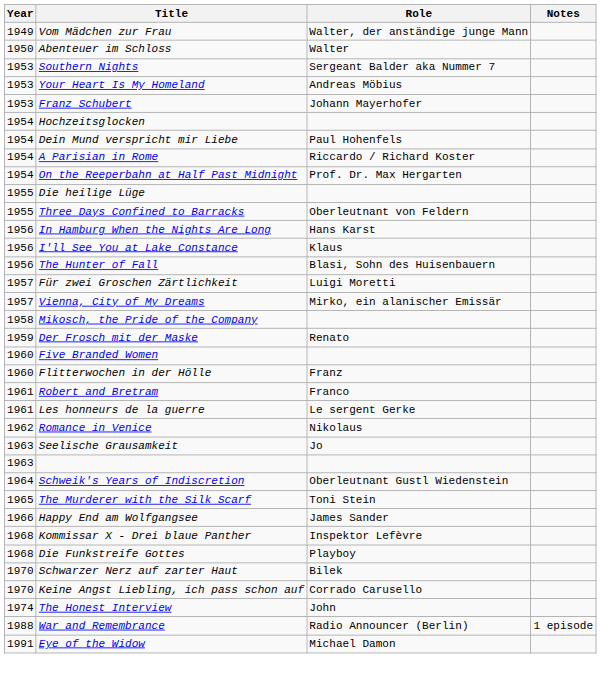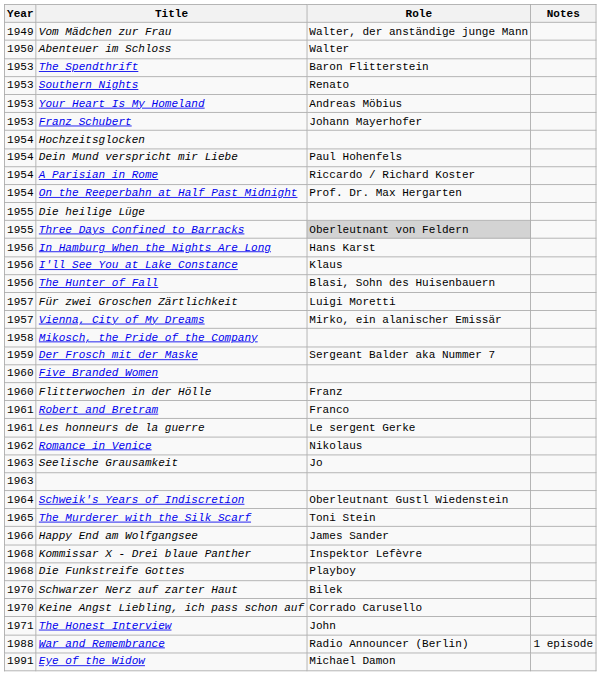+ row: 1953 | The Spendthrift | Baron Flitterstein
Southern Nights | Role: Sergeant Balder aka Nummer 7 -> Renato
Three Days Confined to Barracks | Role: no background -> lightgrey background
Der Frosch mit der Maske | Role: Renato -> Sergeant Balder aka Nummer 7
The Honest Interview | Year: 1974 -> 1971
